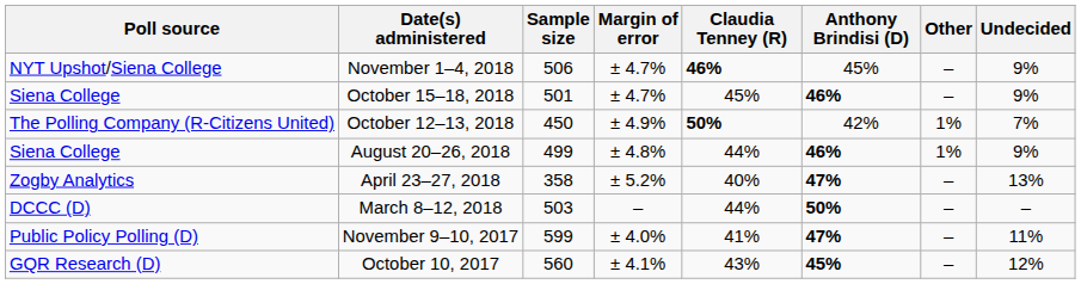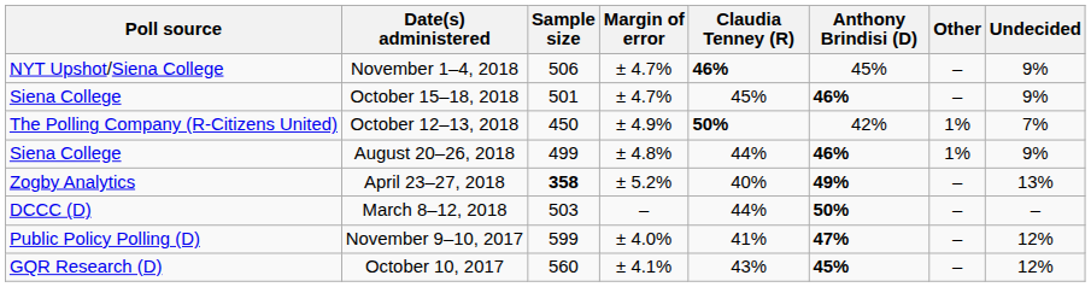April 23–27, 2018 | Sample size: normal -> bold
April 23–27, 2018 | Anthony Brindisi (D): 47% -> 49%
November 9–10, 2017 | Undecided: 11% -> 12%
